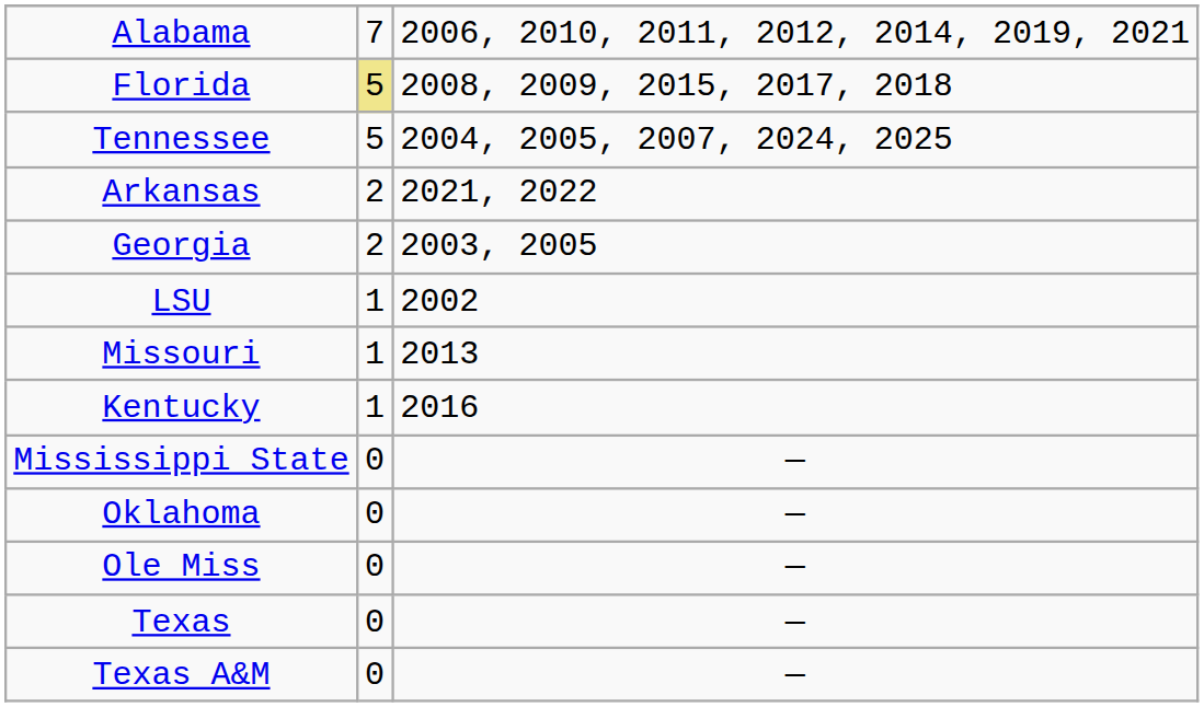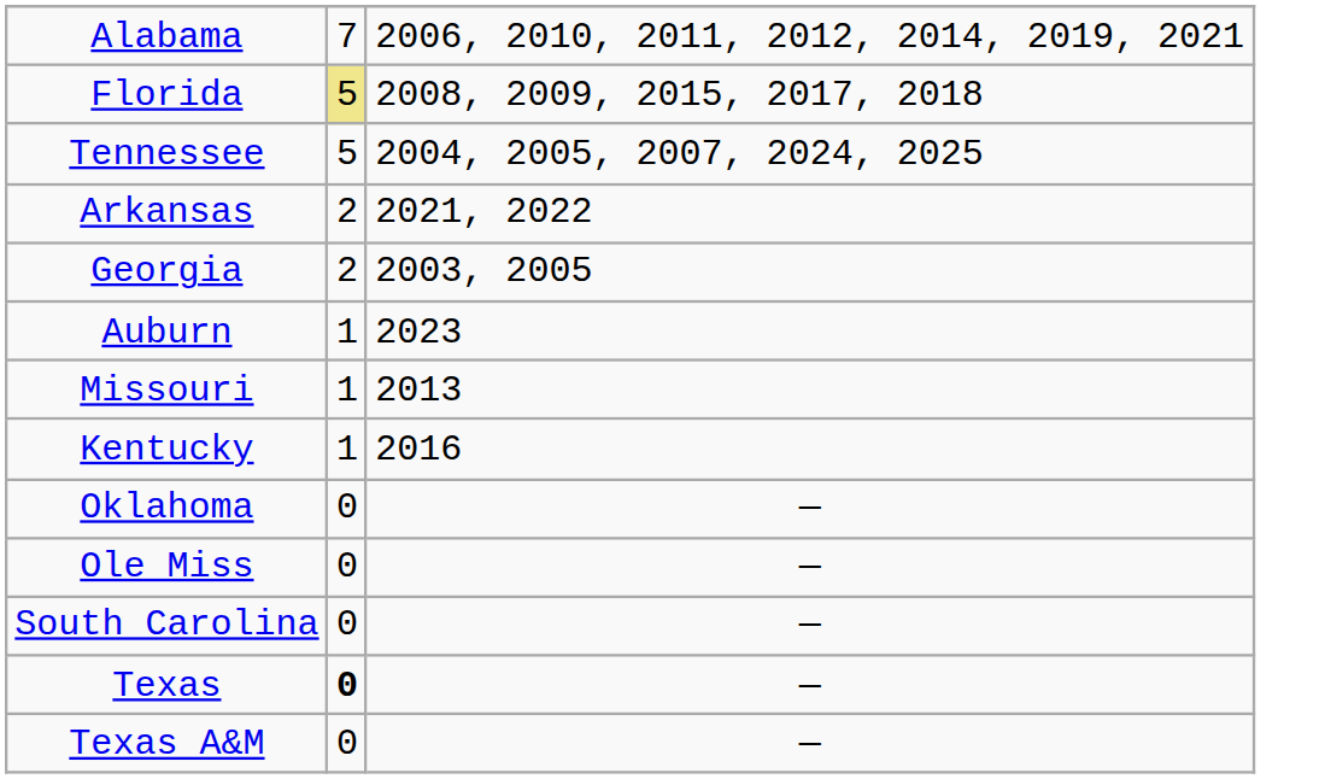- row: LSU | 1 | 2002
+ row: Auburn | 1 | 2023
- row: Mississippi State | 0 | —
+ row: South Carolina | 0 | —
Texas | column 2: normal -> bold
